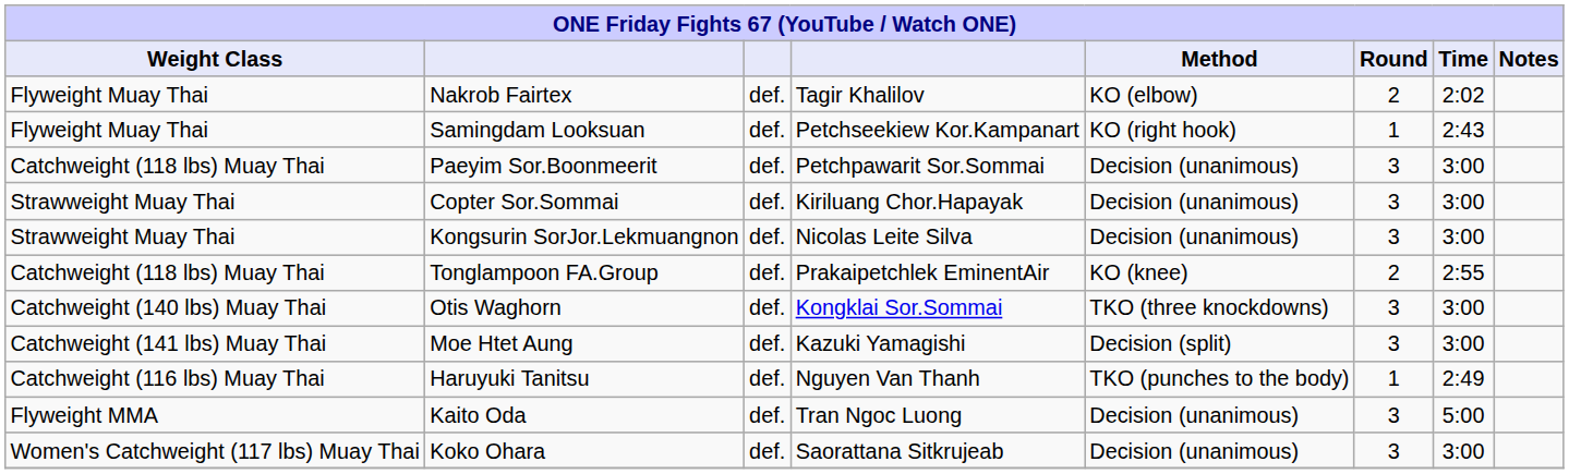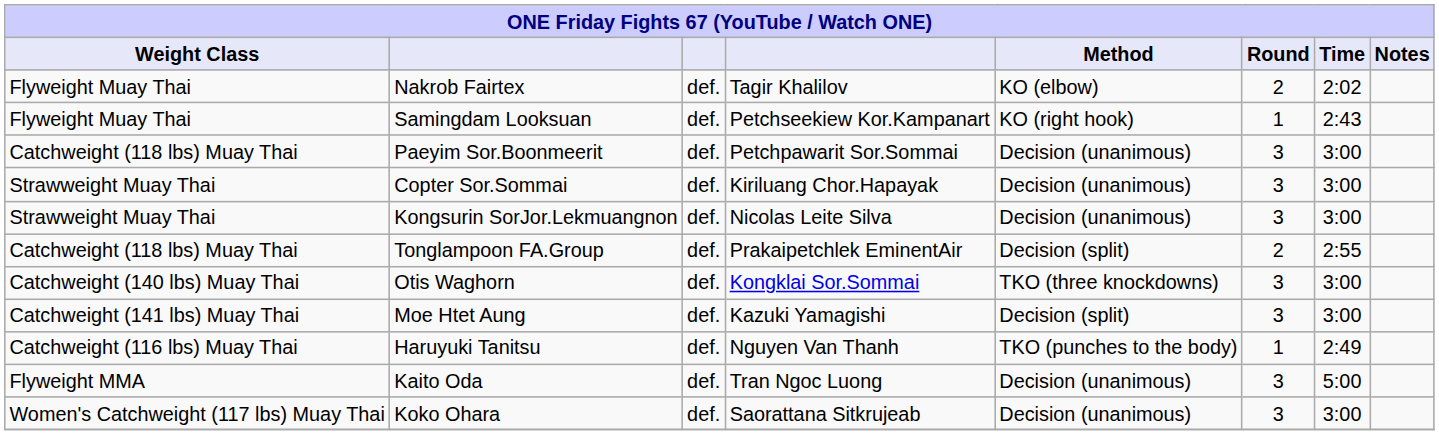Tonglampoon FA.Group | Method: KO (knee) -> Decision (split)
